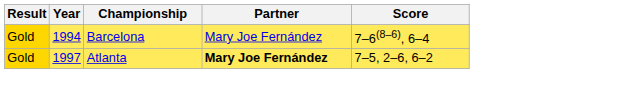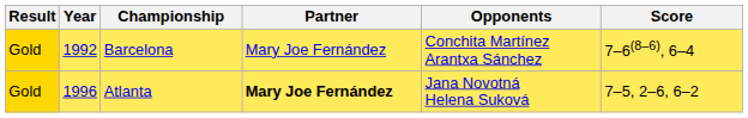+ column: Opponents | Conchita Martínez Arantxa Sánchez | Jana Novotná Helena Suková
Barcelona | Year: 1994 -> 1992
Atlanta | Year: 1997 -> 1996
